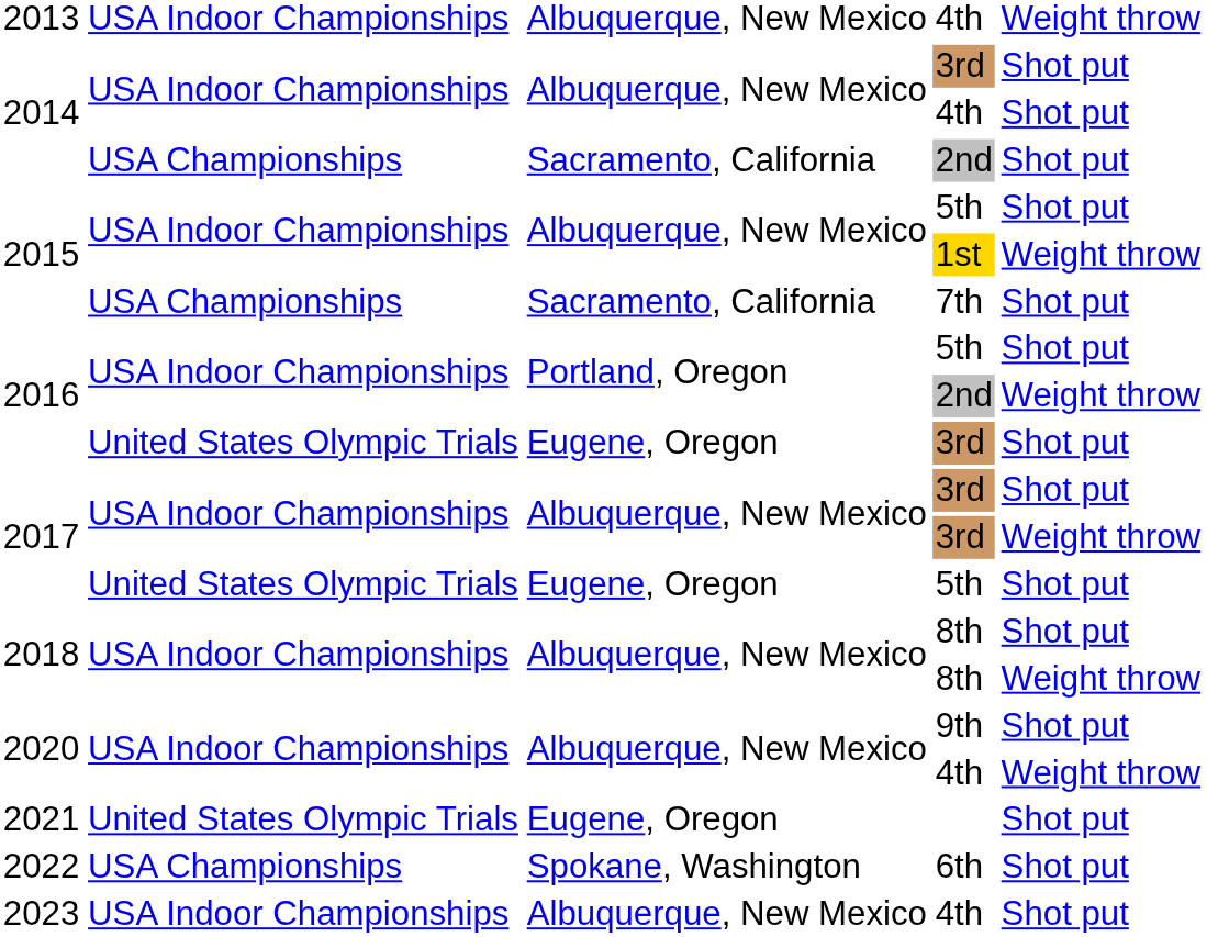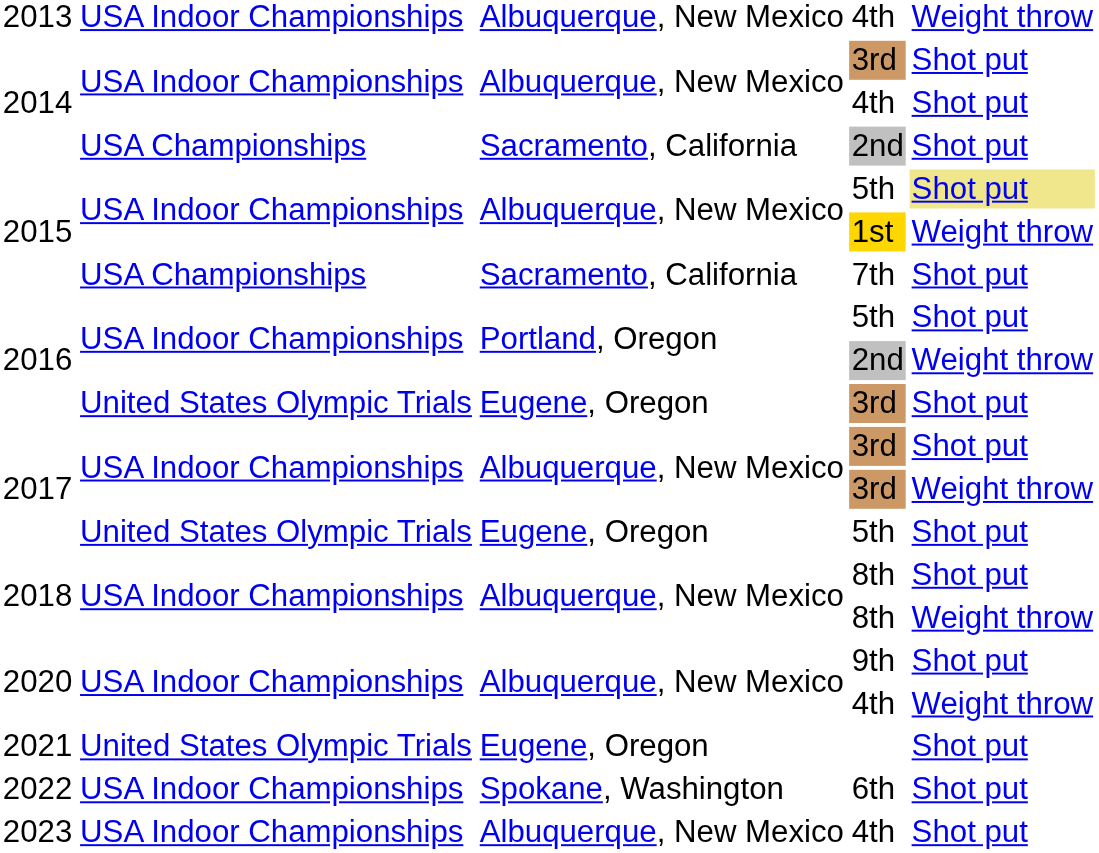2015 / 5th | column 5: no background -> khaki background
6th | column 2: USA Championships -> USA Indoor Championships
